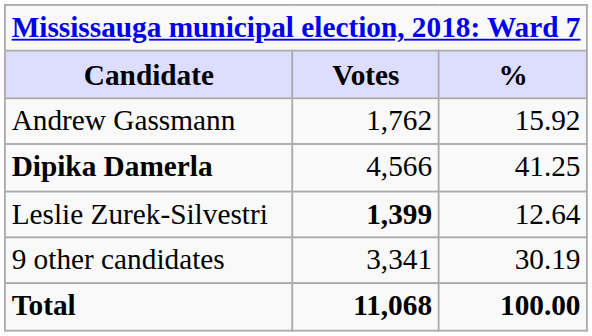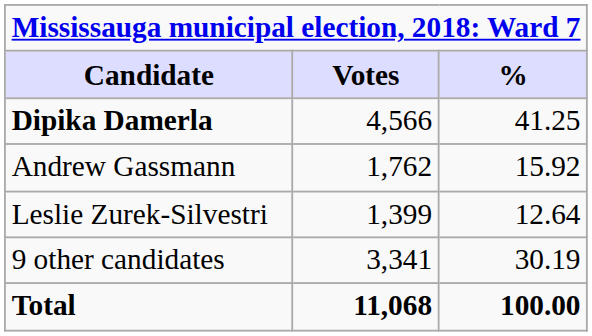rows swapped: Dipika Damerla <-> Andrew Gassmann
Leslie Zurek-Silvestri | Votes: bold -> normal
